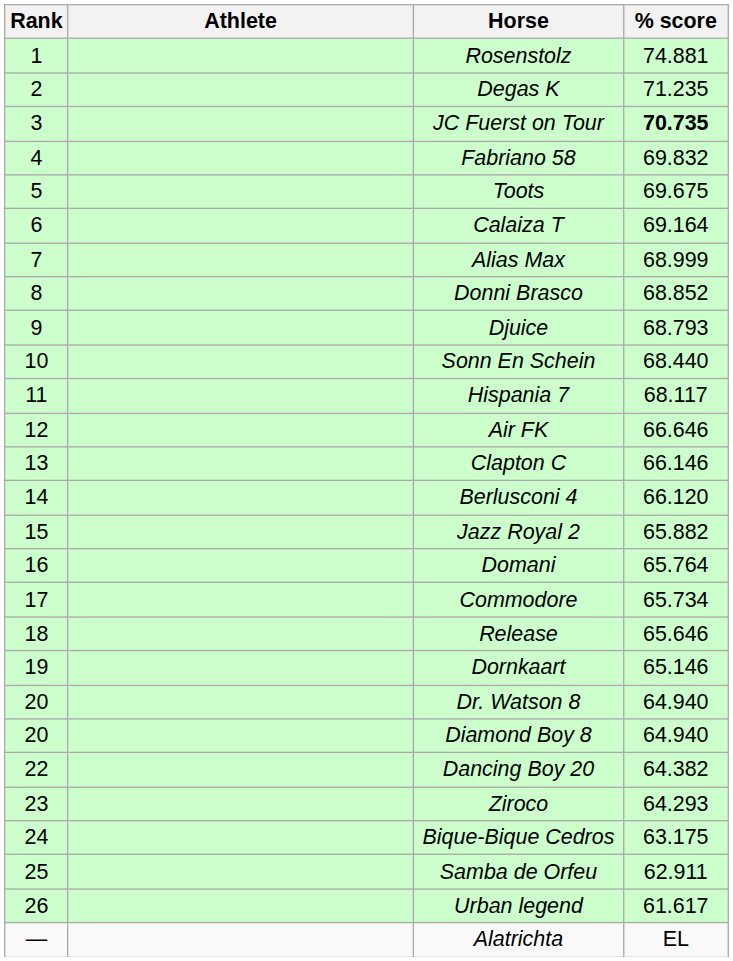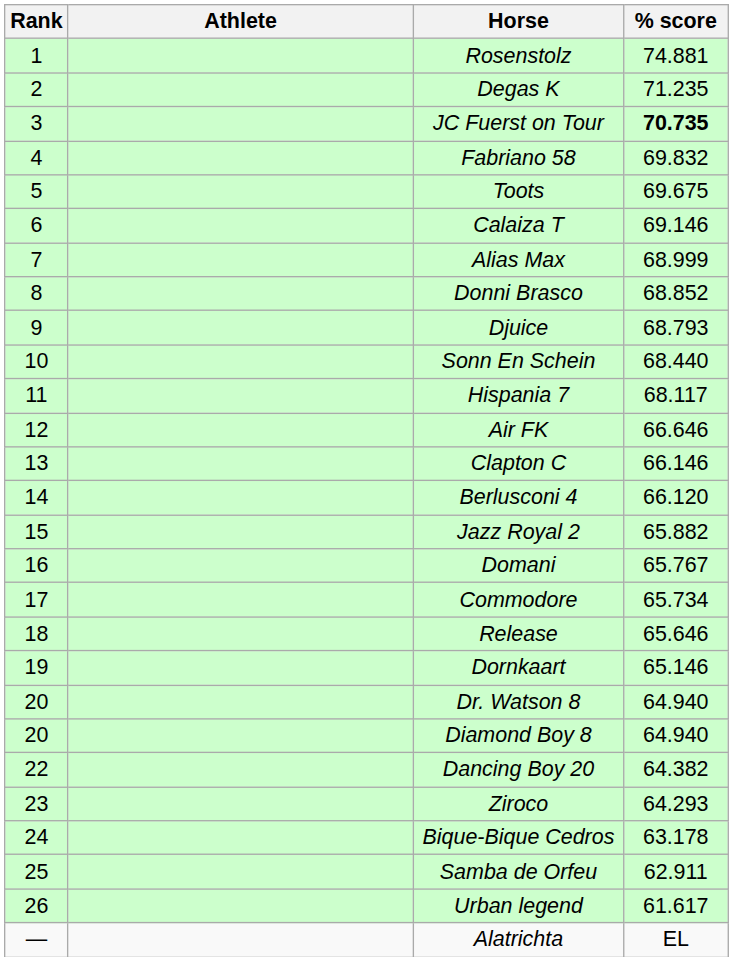Calaiza T | % score: 69.164 -> 69.146
Domani | % score: 65.764 -> 65.767
Bique-Bique Cedros | % score: 63.175 -> 63.178
